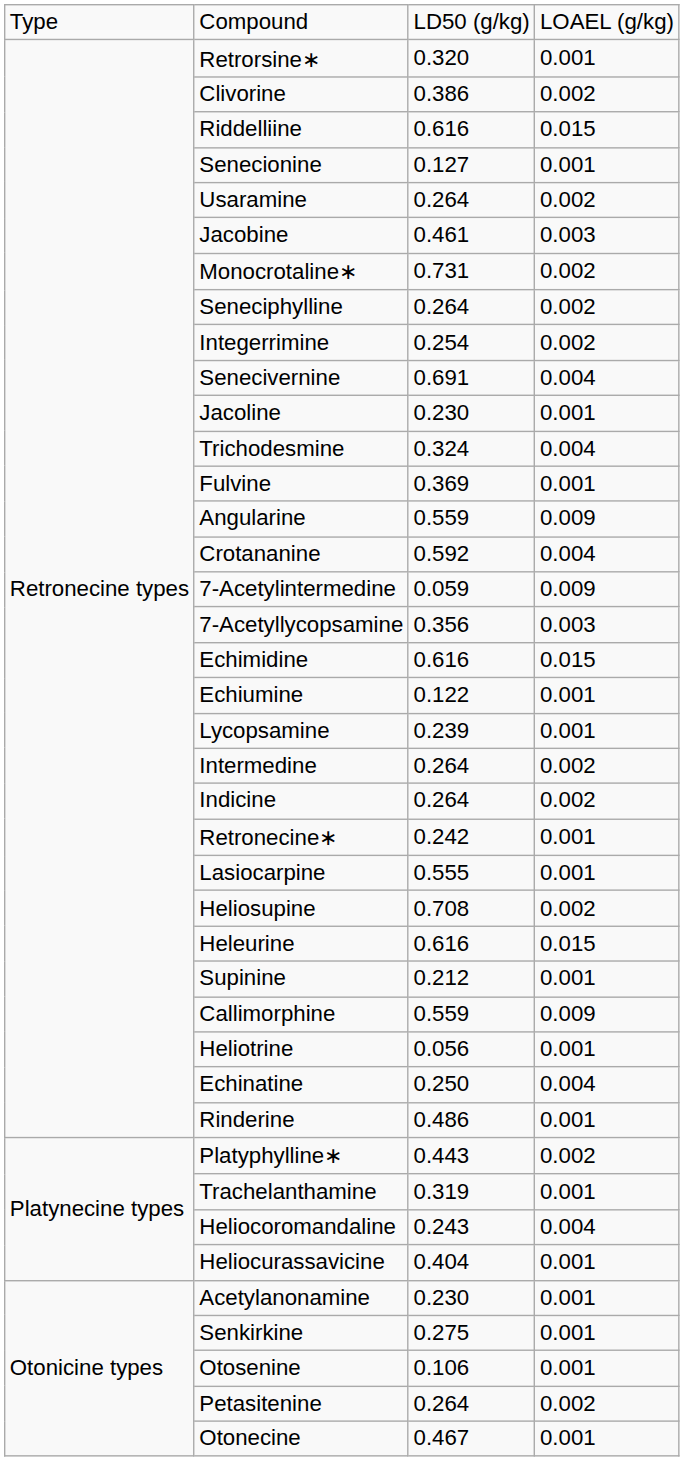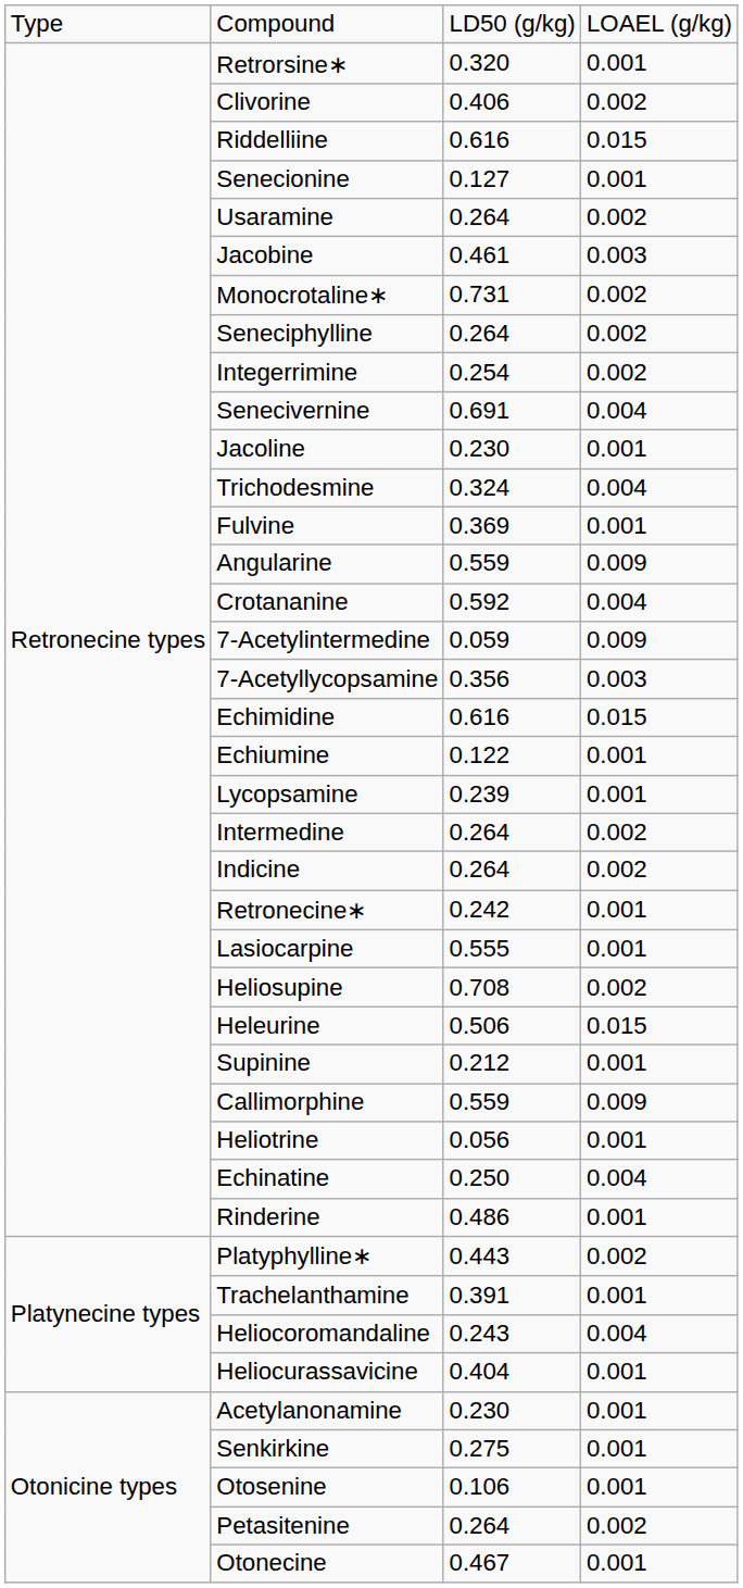Clivorine | column 3: 0.386 -> 0.406
Heleurine | column 3: 0.616 -> 0.506
Trachelanthamine | column 3: 0.319 -> 0.391
